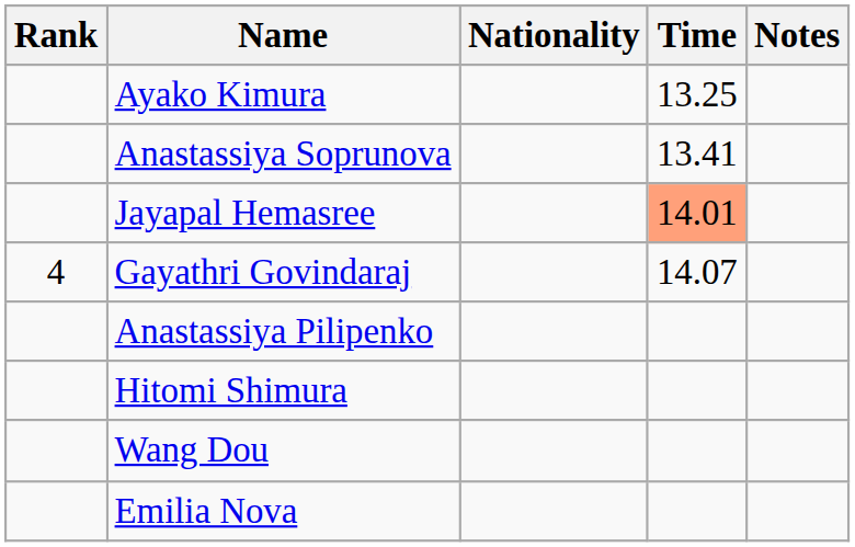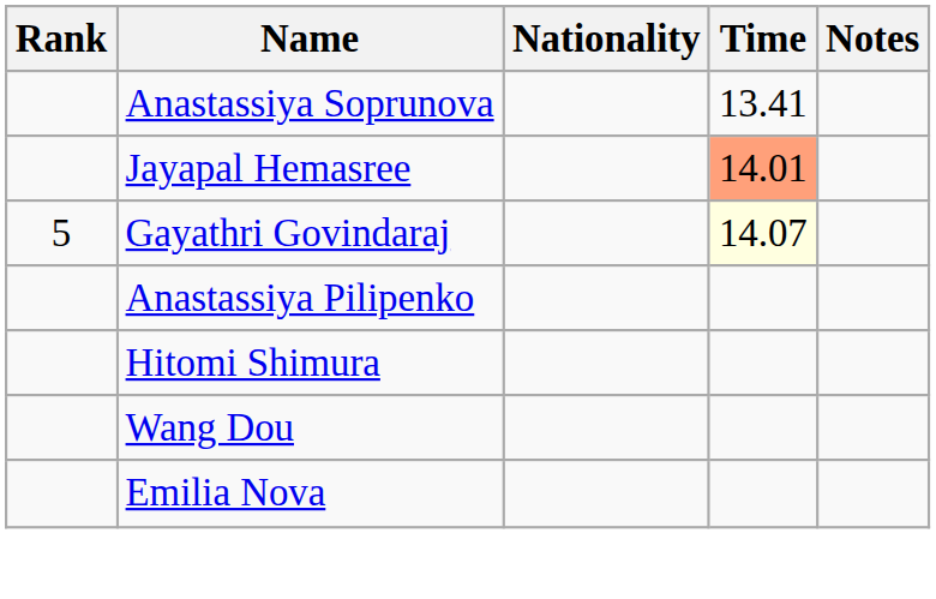- row: Ayako Kimura | 13.25
Gayathri Govindaraj | Rank: 4 -> 5
Gayathri Govindaraj | Time: no background -> lightyellow background
